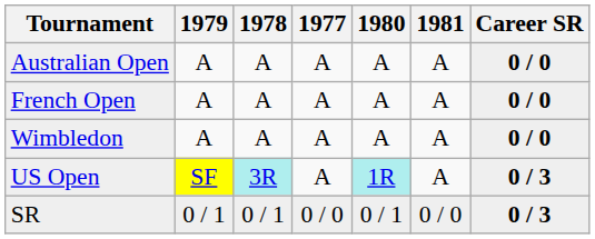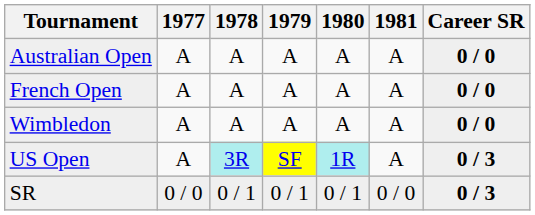columns swapped: 1977 <-> 1979
